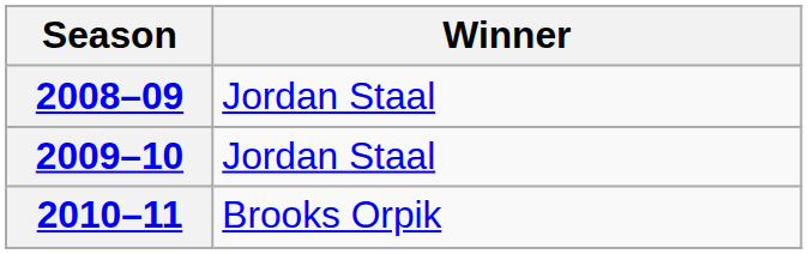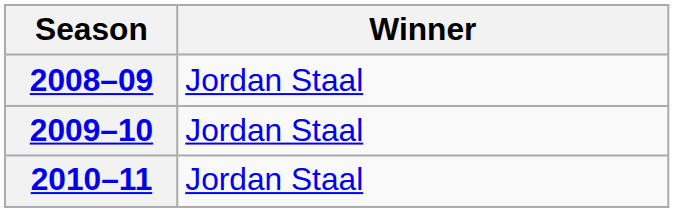2010–11 | Winner: Brooks Orpik -> Jordan Staal
